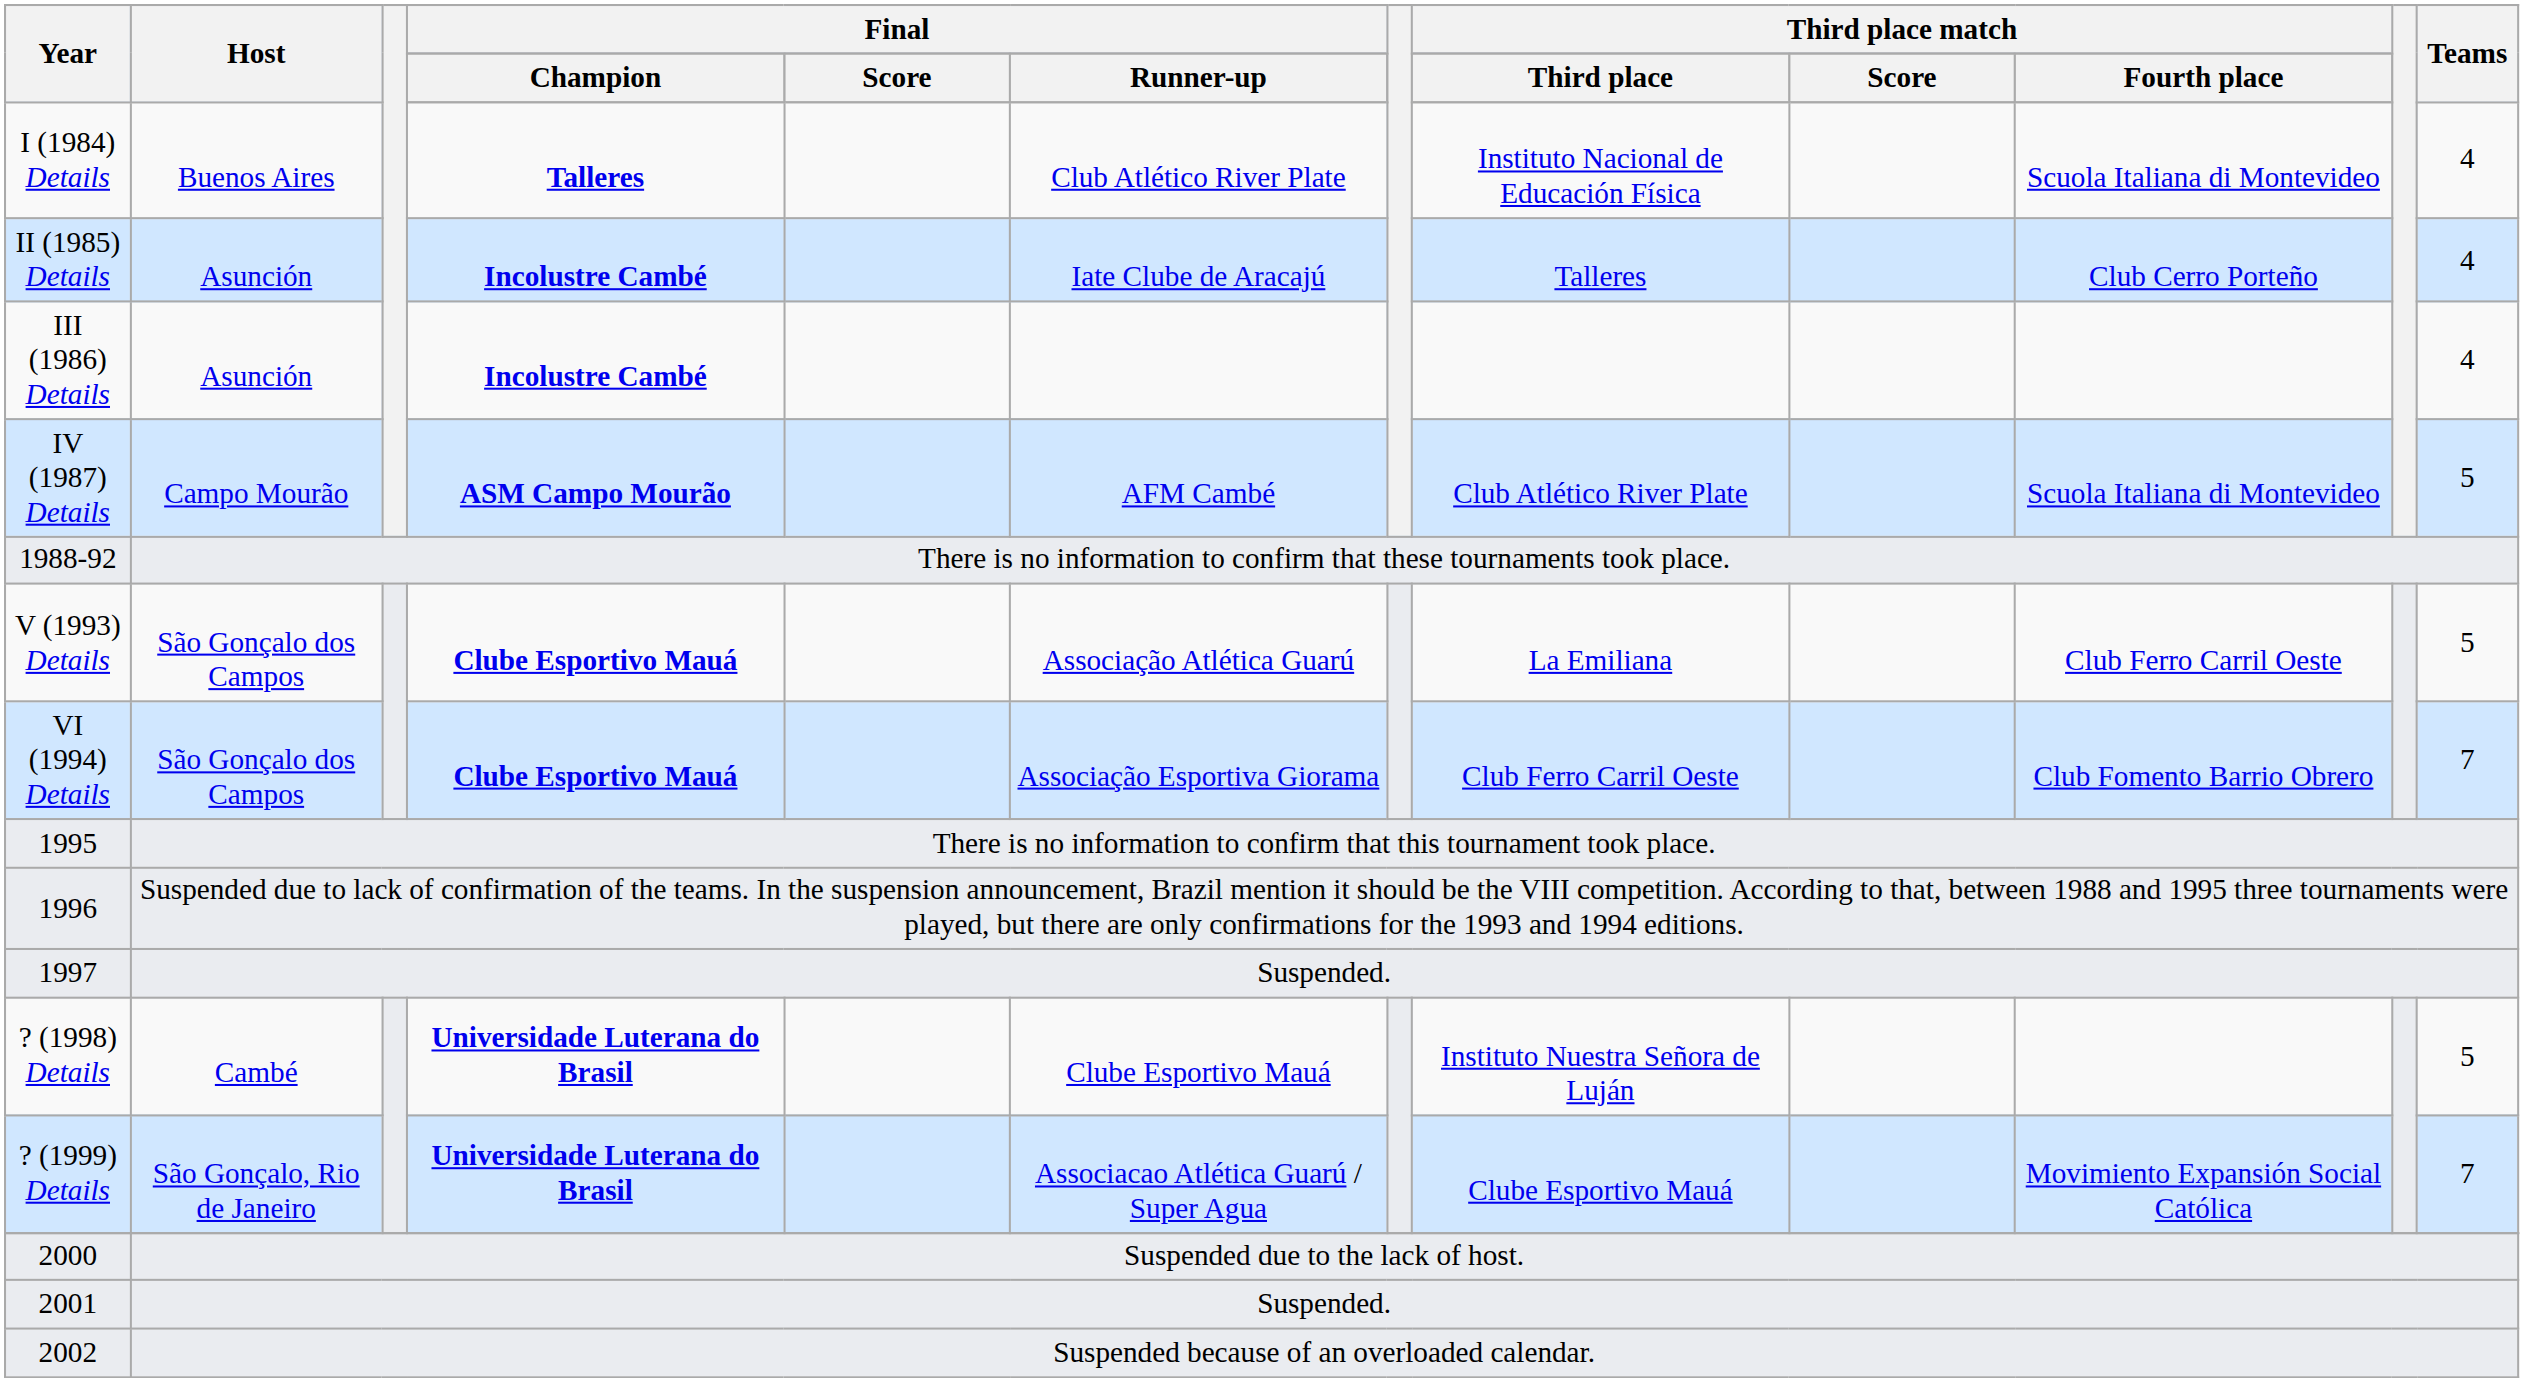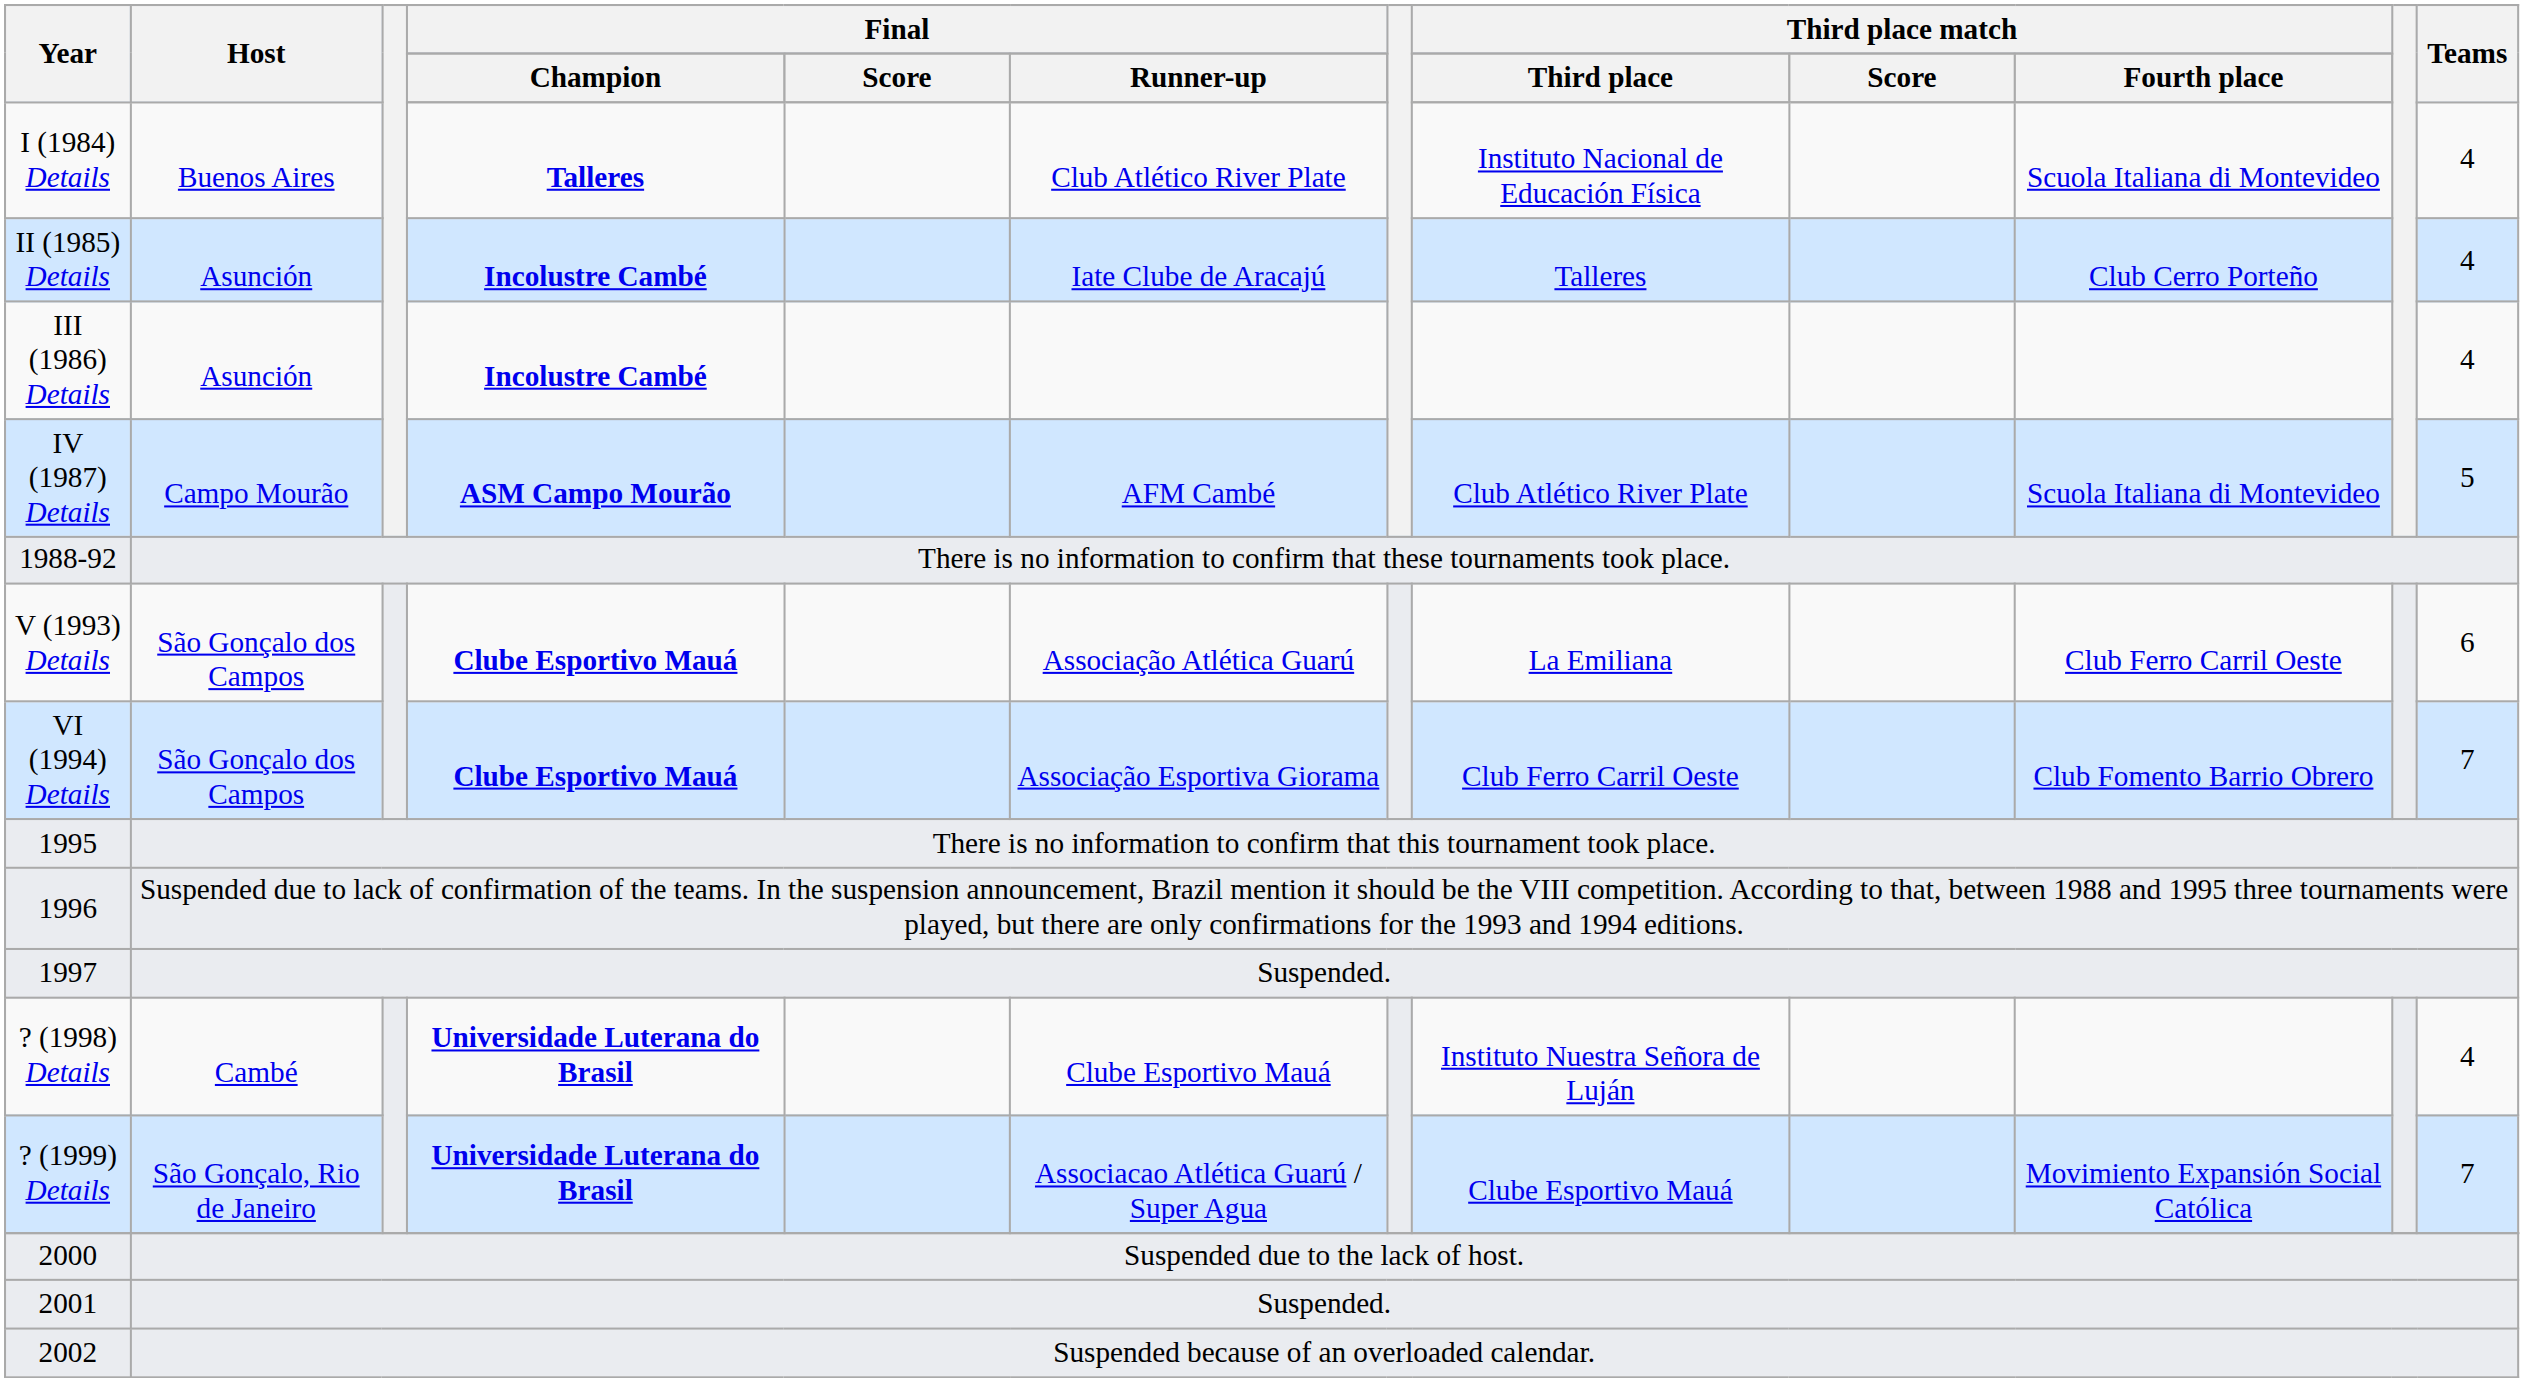V (1993) Details | Teams: 5 -> 6
? (1998) Details | Teams: 5 -> 4
